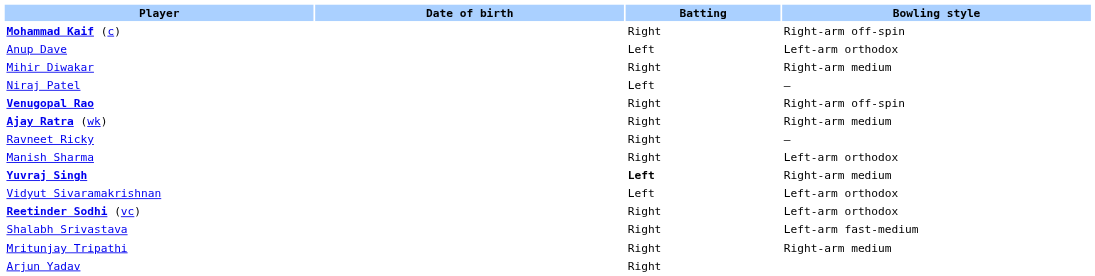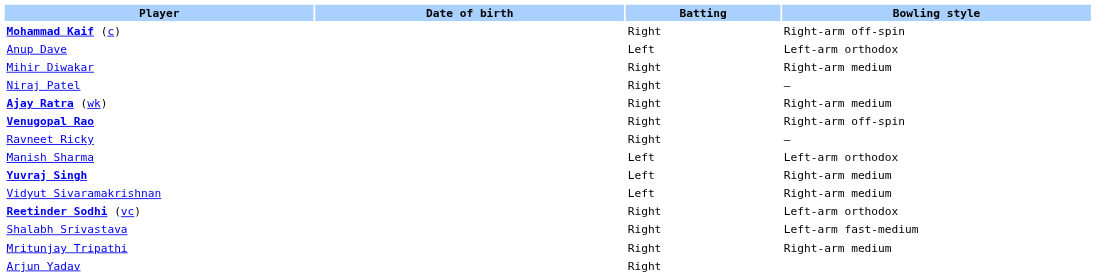Niraj Patel | Batting: Left -> Right
rows swapped: Venugopal Rao <-> Ajay Ratra (wk)
Manish Sharma | Batting: Right -> Left
Yuvraj Singh | Batting: bold -> normal
Vidyut Sivaramakrishnan | Bowling style: Left-arm orthodox -> Right-arm medium
